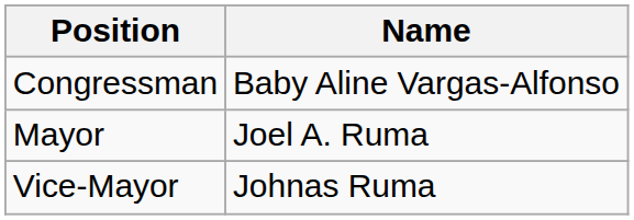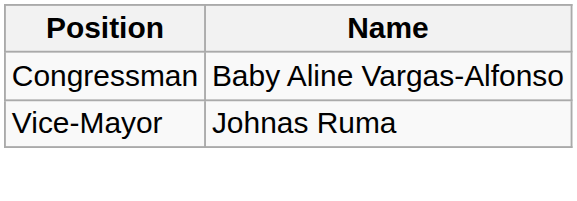- row: Mayor | Joel A. Ruma
